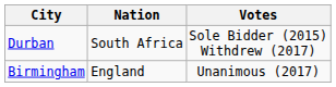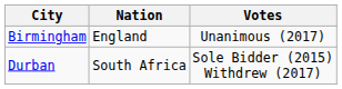rows swapped: Birmingham <-> Durban
